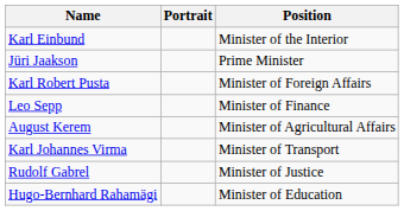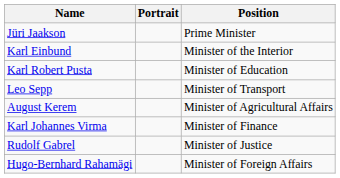rows swapped: Jüri Jaakson <-> Karl Einbund
Karl Robert Pusta | Position: Minister of Foreign Affairs -> Minister of Education
Leo Sepp | Position: Minister of Finance -> Minister of Transport
Karl Johannes Virma | Position: Minister of Transport -> Minister of Finance
Hugo-Bernhard Rahamägi | Position: Minister of Education -> Minister of Foreign Affairs
